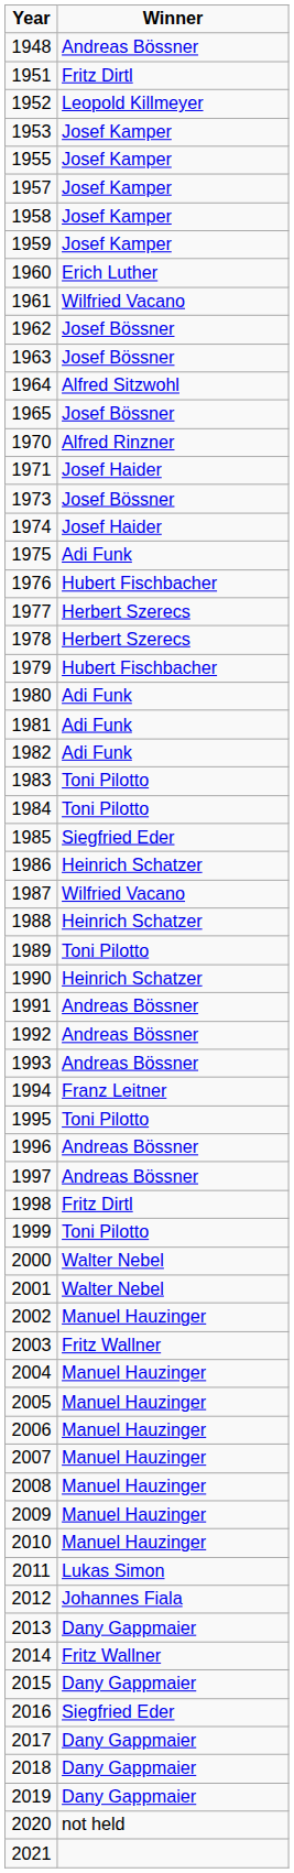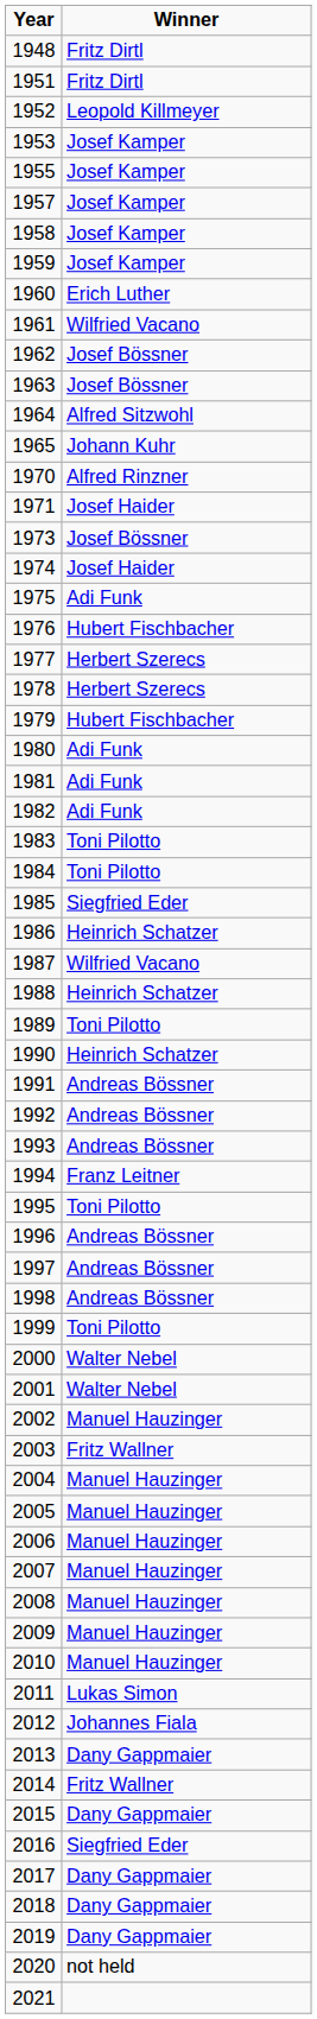1948 | Winner: Andreas Bössner -> Fritz Dirtl
1965 | Winner: Josef Bössner -> Johann Kuhr
1998 | Winner: Fritz Dirtl -> Andreas Bössner
